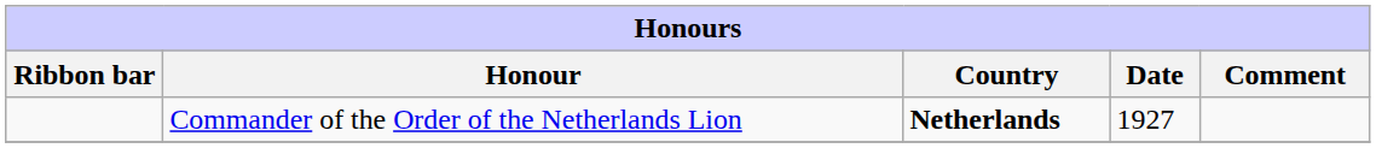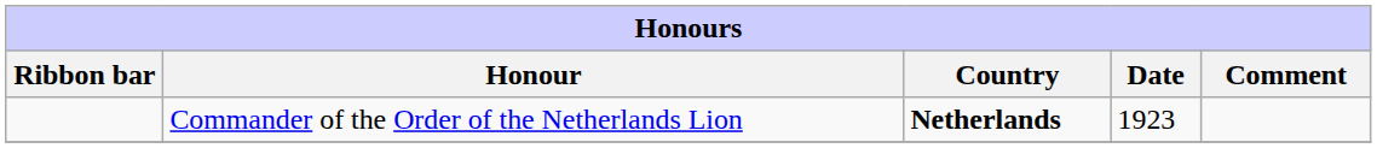Commander of the Order of the Netherlands Lion | Date: 1927 -> 1923
